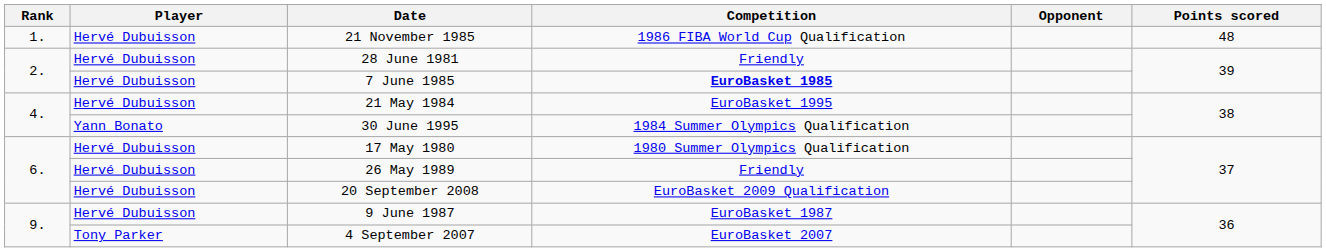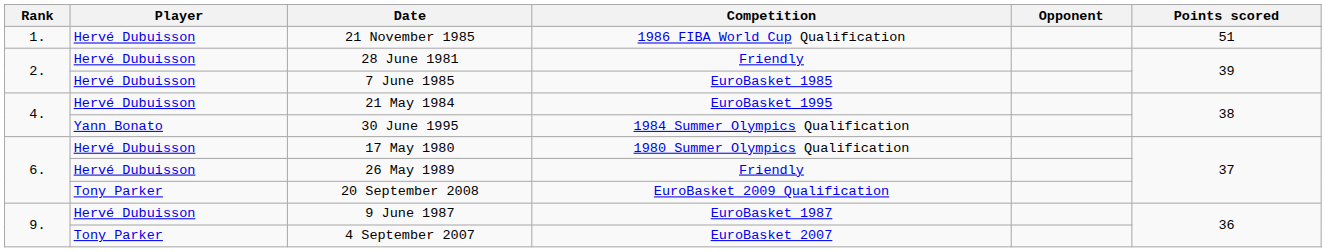21 November 1985 | Points scored: 48 -> 51
7 June 1985 | Competition: bold -> normal
20 September 2008 | Player: Hervé Dubuisson -> Tony Parker
